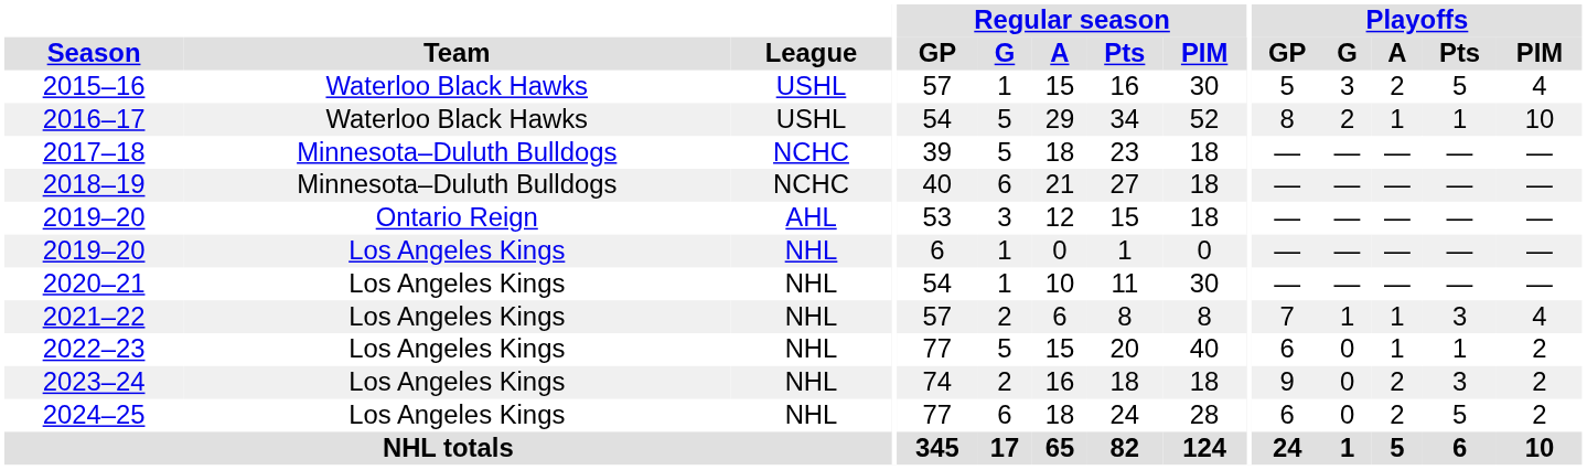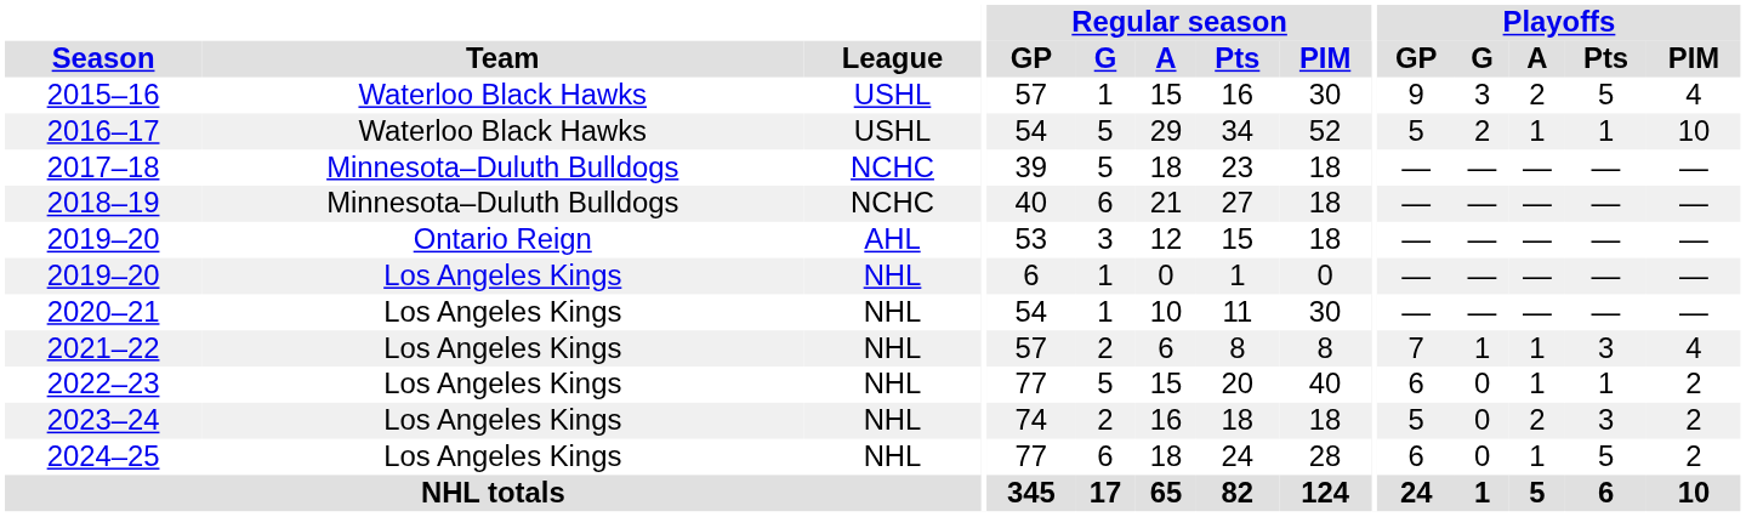2015–16 | Playoffs / GP: 5 -> 9
2016–17 | Playoffs / GP: 8 -> 5
2023–24 | Playoffs / GP: 9 -> 5
2024–25 | Playoffs / A: 2 -> 1
